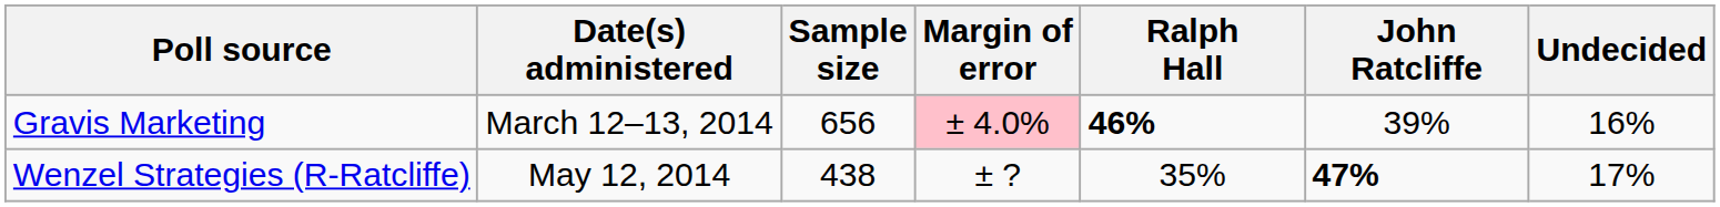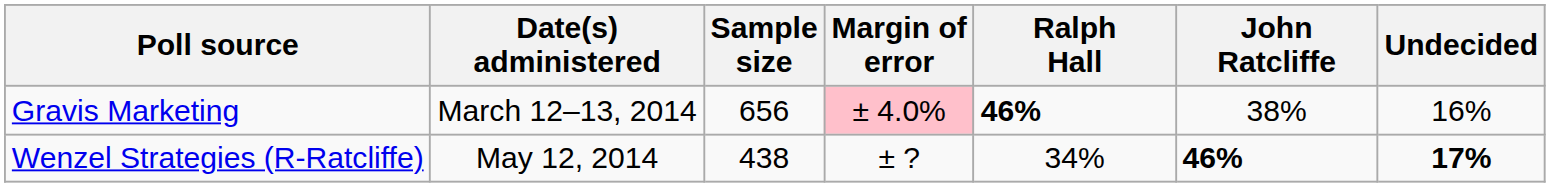Gravis Marketing | John Ratcliffe: 39% -> 38%
Wenzel Strategies (R-Ratcliffe) | Ralph Hall: 35% -> 34%
Wenzel Strategies (R-Ratcliffe) | John Ratcliffe: 47% -> 46%
Wenzel Strategies (R-Ratcliffe) | Undecided: normal -> bold
